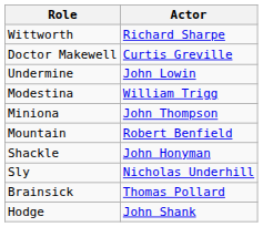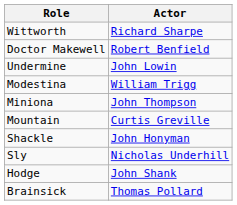Doctor Makewell | Actor: Curtis Greville -> Robert Benfield
Mountain | Actor: Robert Benfield -> Curtis Greville
rows swapped: Brainsick <-> Hodge
